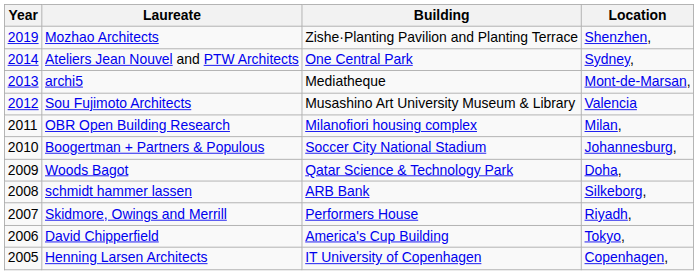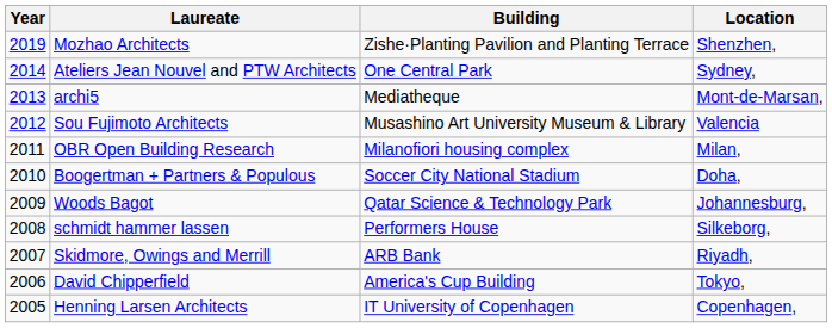Boogertman + Partners & Populous | Location: Johannesburg, -> Doha,
Woods Bagot | Location: Doha, -> Johannesburg,
schmidt hammer lassen | Building: ARB Bank -> Performers House
Skidmore, Owings and Merrill | Building: Performers House -> ARB Bank
